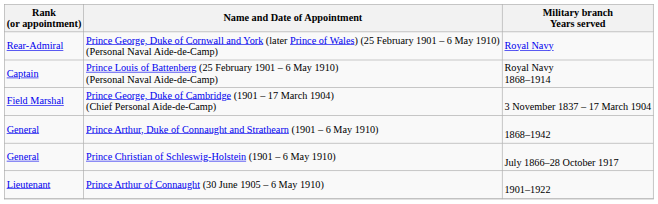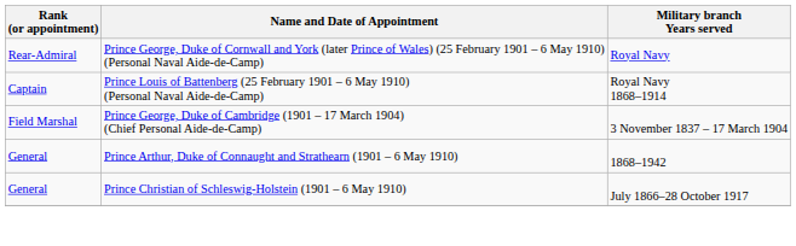- row: Lieutenant | Prince Arthur of Connaught (30 June 1905 – 6 May 1910) | 1901–1922
